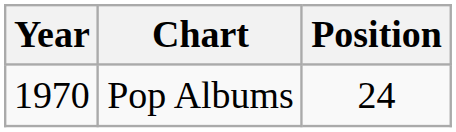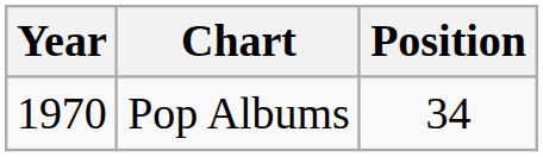Pop Albums | Position: 24 -> 34
